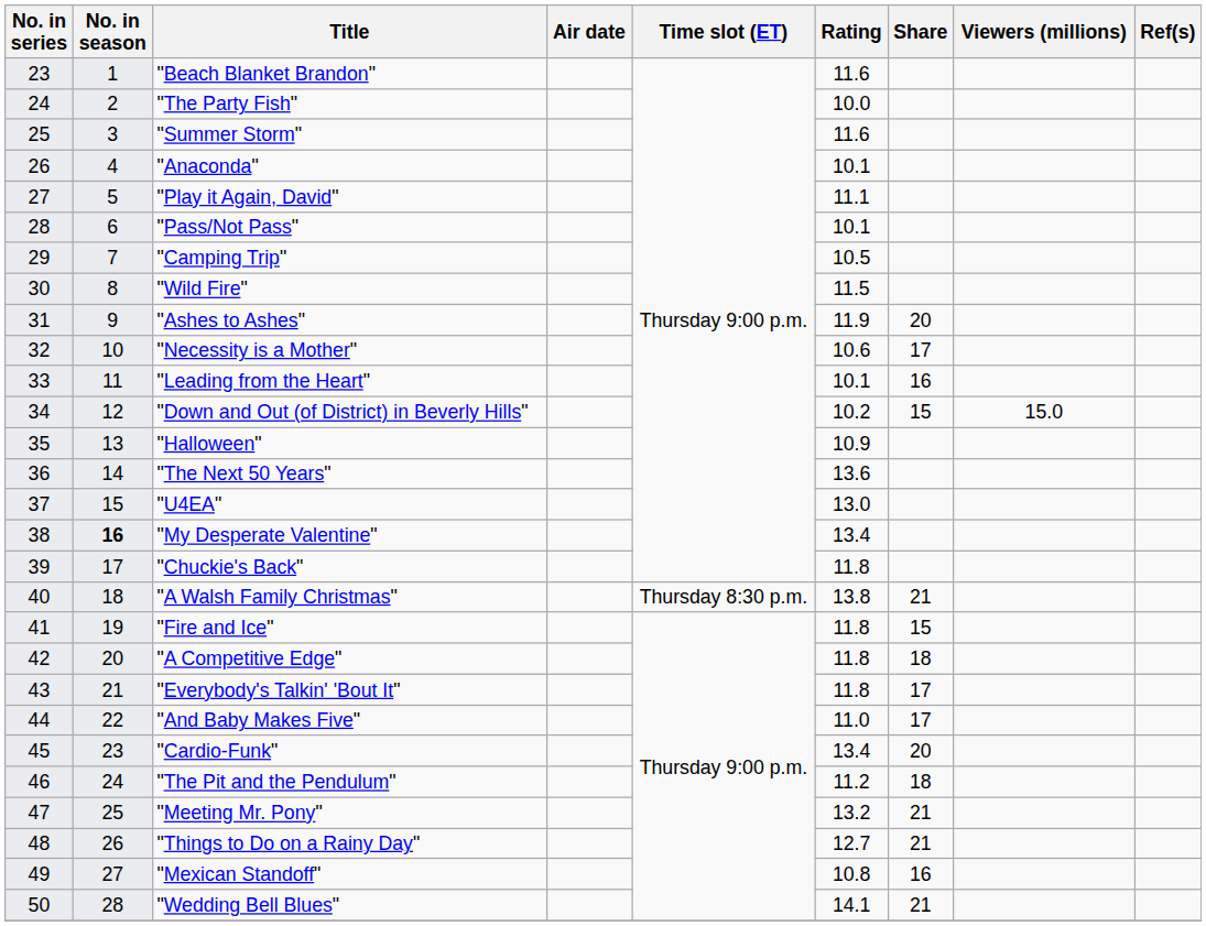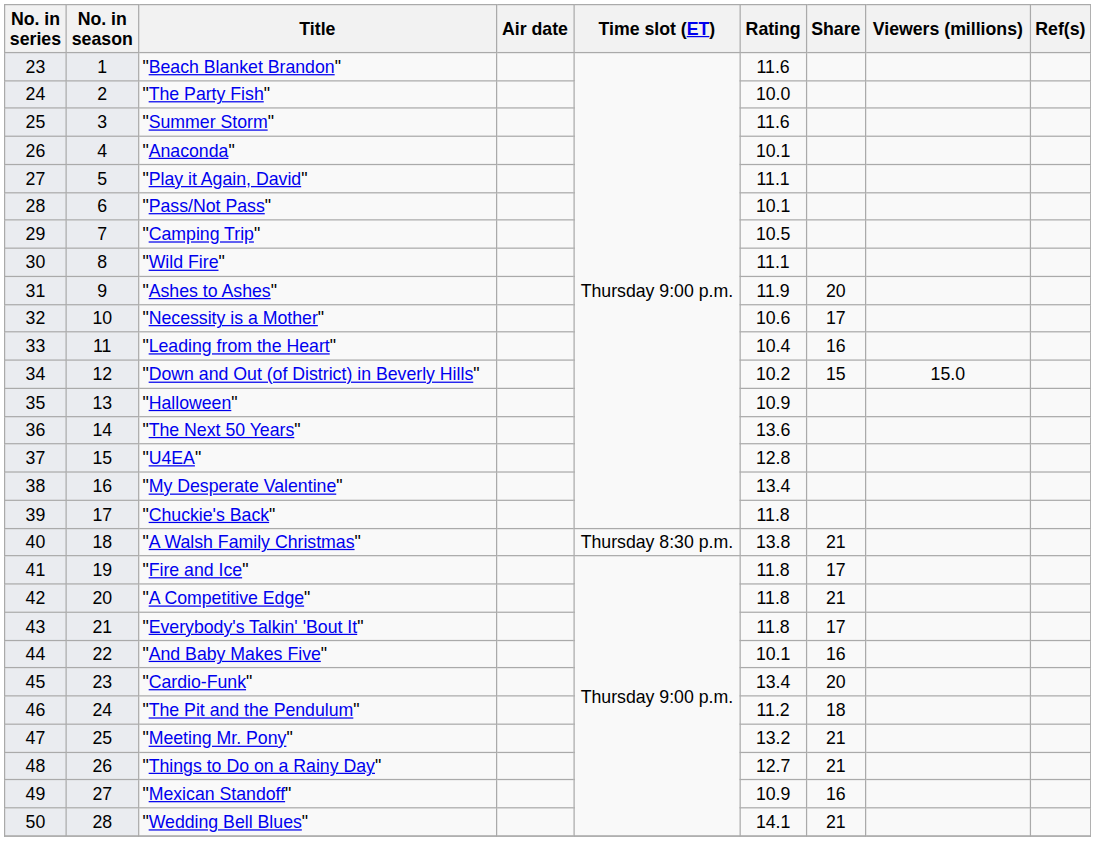"Wild Fire" | Rating: 11.5 -> 11.1
"Leading from the Heart" | Rating: 10.1 -> 10.4
"U4EA" | Rating: 13.0 -> 12.8
"My Desperate Valentine" | No. in season: bold -> normal
"Fire and Ice" | Share: 15 -> 17
"A Competitive Edge" | Share: 18 -> 21
"And Baby Makes Five" | Rating: 11.0 -> 10.1
"And Baby Makes Five" | Share: 17 -> 16
"Mexican Standoff" | Rating: 10.8 -> 10.9
